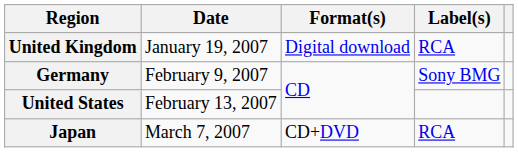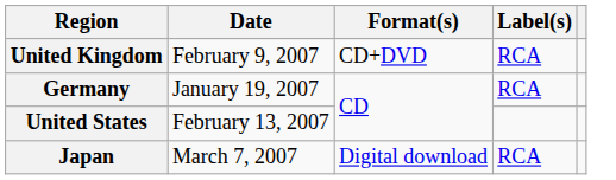United Kingdom | Date: January 19, 2007 -> February 9, 2007
United Kingdom | Format(s): Digital download -> CD+DVD
Germany | Date: February 9, 2007 -> January 19, 2007
Germany | Label(s): Sony BMG -> RCA
Japan | Format(s): CD+DVD -> Digital download
